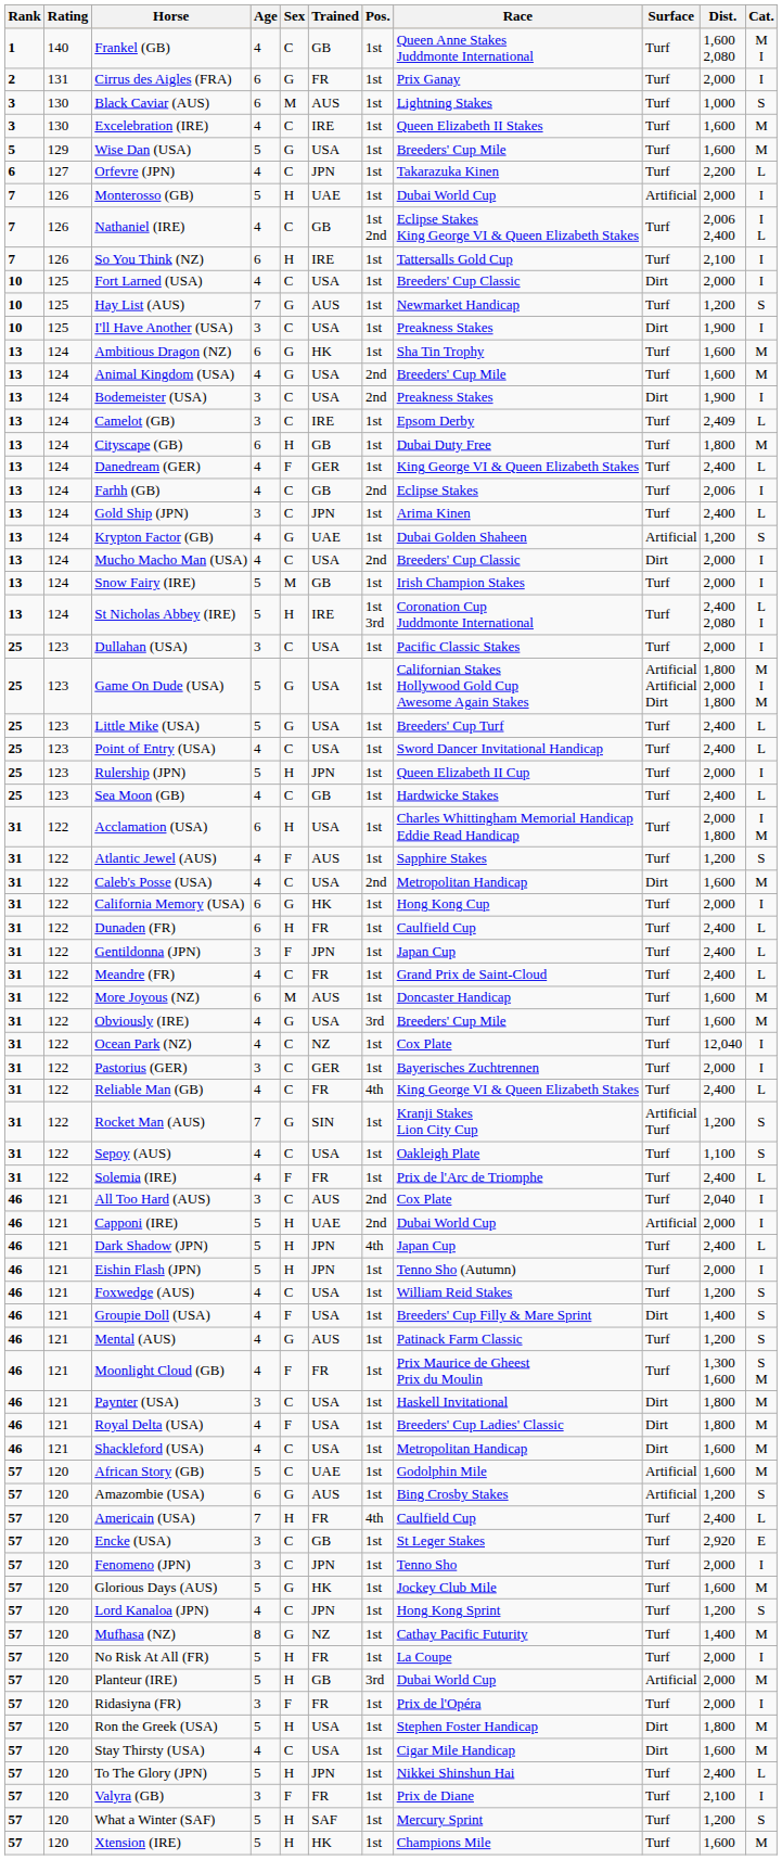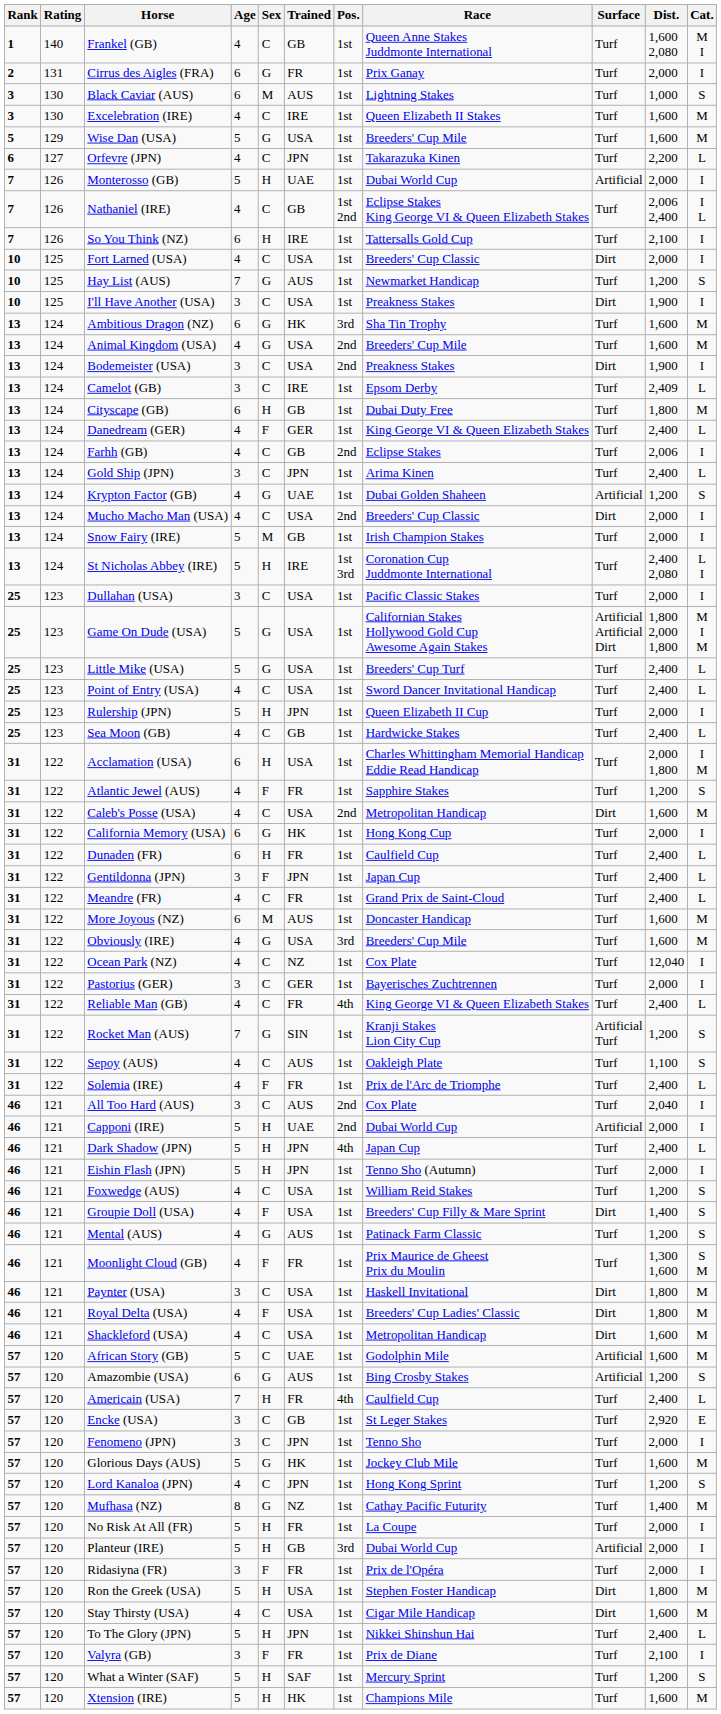Ambitious Dragon (NZ) | Pos.: 1st -> 3rd
Atlantic Jewel (AUS) | Trained: AUS -> FR
Sepoy (AUS) | Trained: USA -> AUS
Planteur (IRE) | Cat.: M -> I
